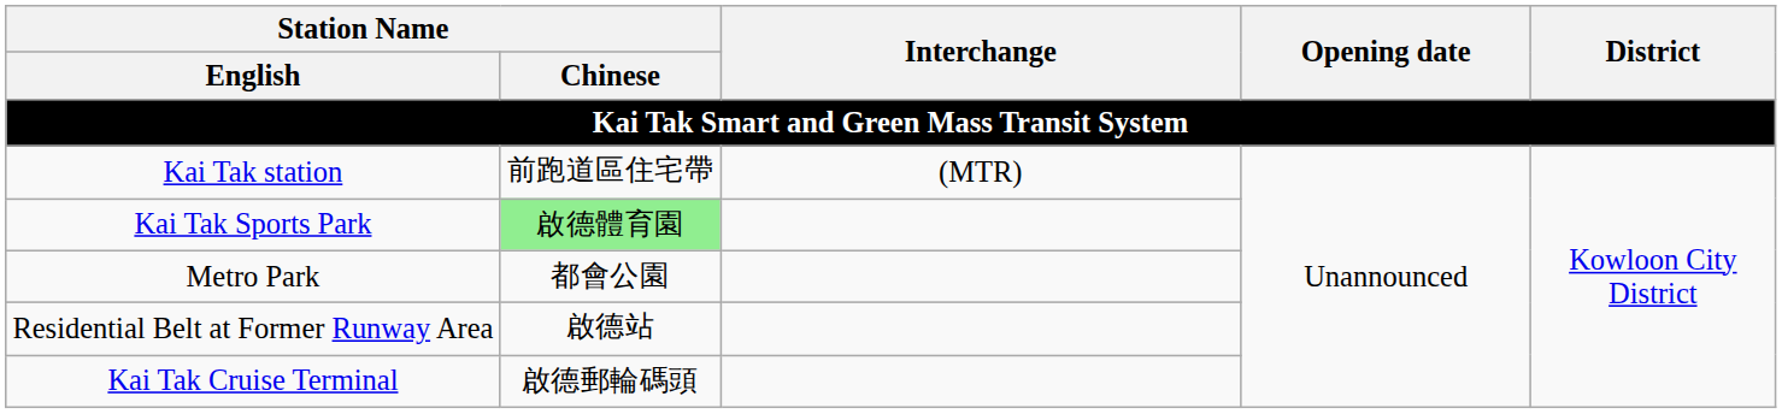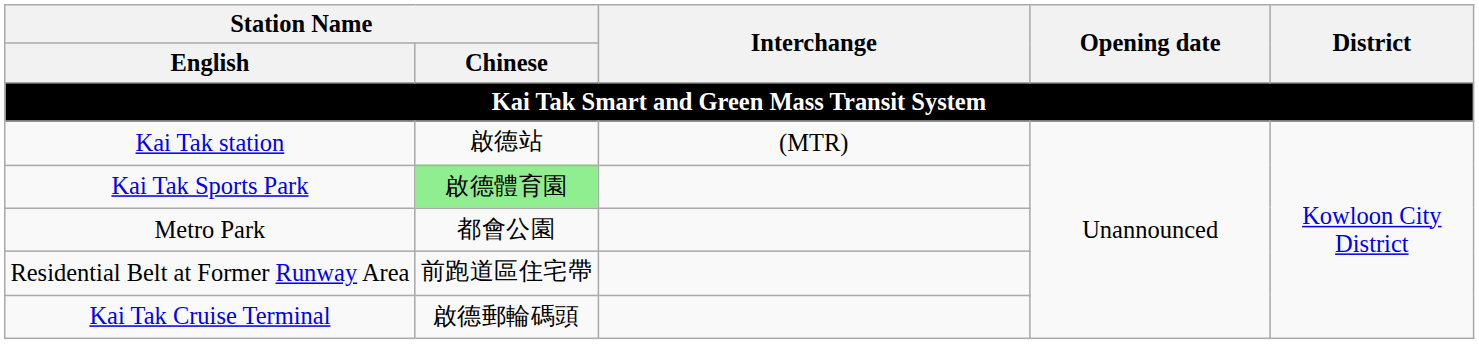Kai Tak station | Station Name / Chinese: 前跑道區住宅帶 -> 啟德站
Residential Belt at Former Runway Area | Station Name / Chinese: 啟德站 -> 前跑道區住宅帶
